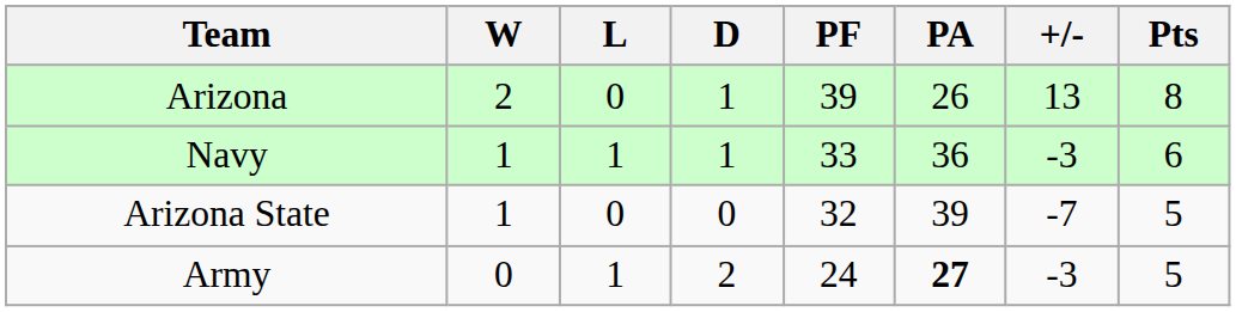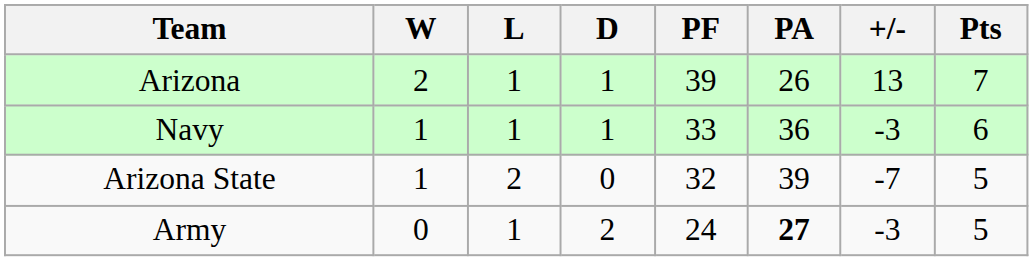Arizona | L: 0 -> 1
Arizona | Pts: 8 -> 7
Arizona State | L: 0 -> 2
